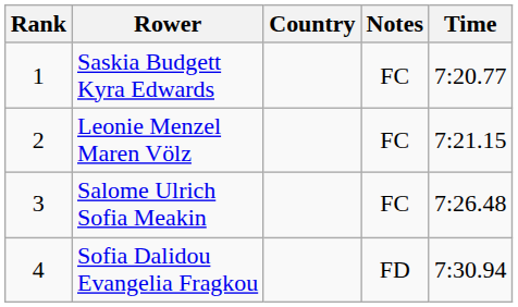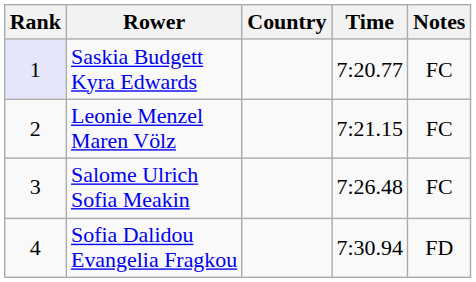columns swapped: Time <-> Notes
Saskia Budgett Kyra Edwards | Rank: no background -> lavender background
